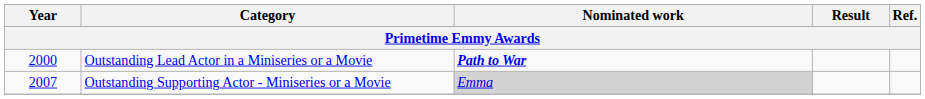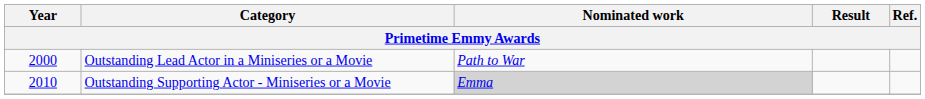Outstanding Lead Actor in a Miniseries or a Movie | Nominated work: bold -> normal
Outstanding Supporting Actor - Miniseries or a Movie | Year: 2007 -> 2010
